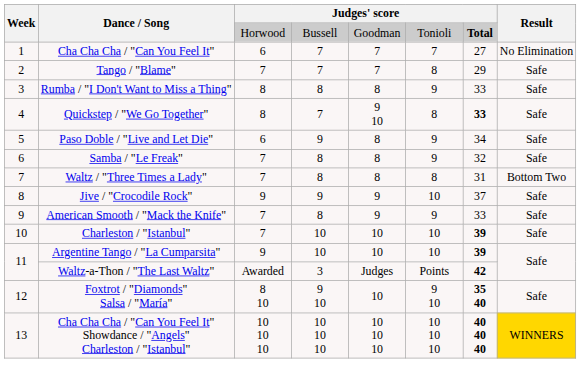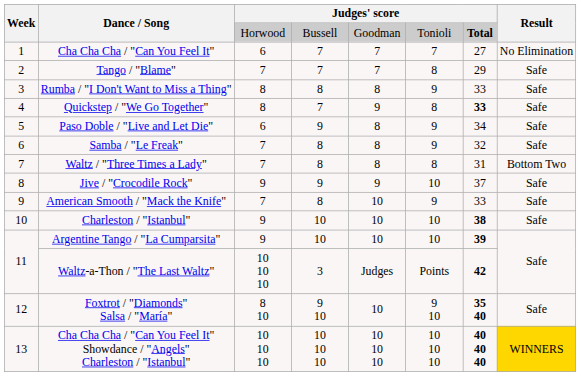Quickstep / "We Go Together" | column 5: 9 10 -> 9
American Smooth / "Mack the Knife" | column 5: 9 -> 10
Charleston / "Istanbul" | column 3: 7 -> 9
Charleston / "Istanbul" | column 7: 39 -> 38
Waltz-a-Thon / "The Last Waltz" | column 3: Awarded -> 10 10 10
